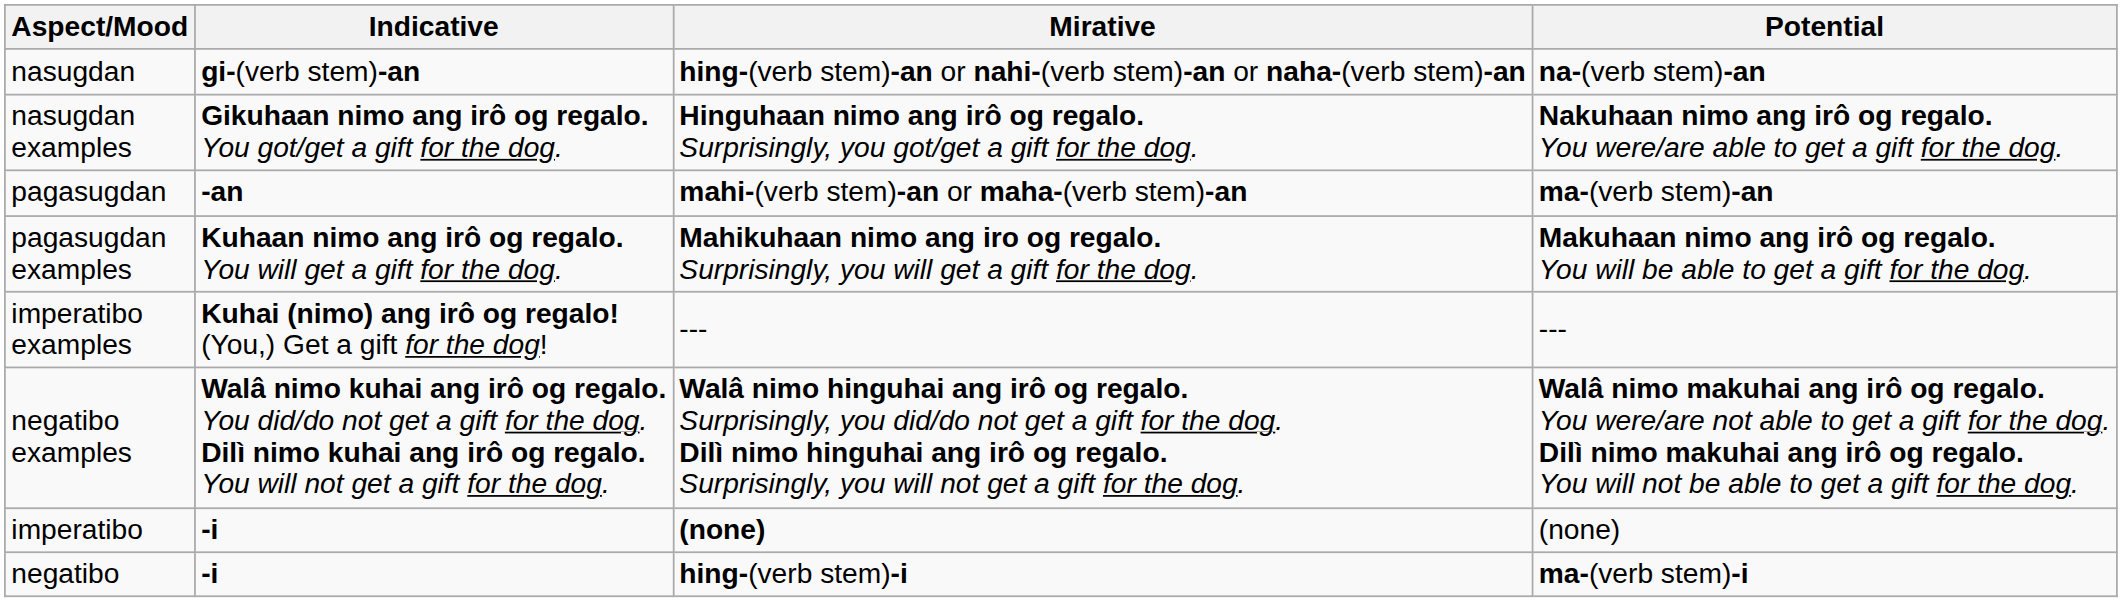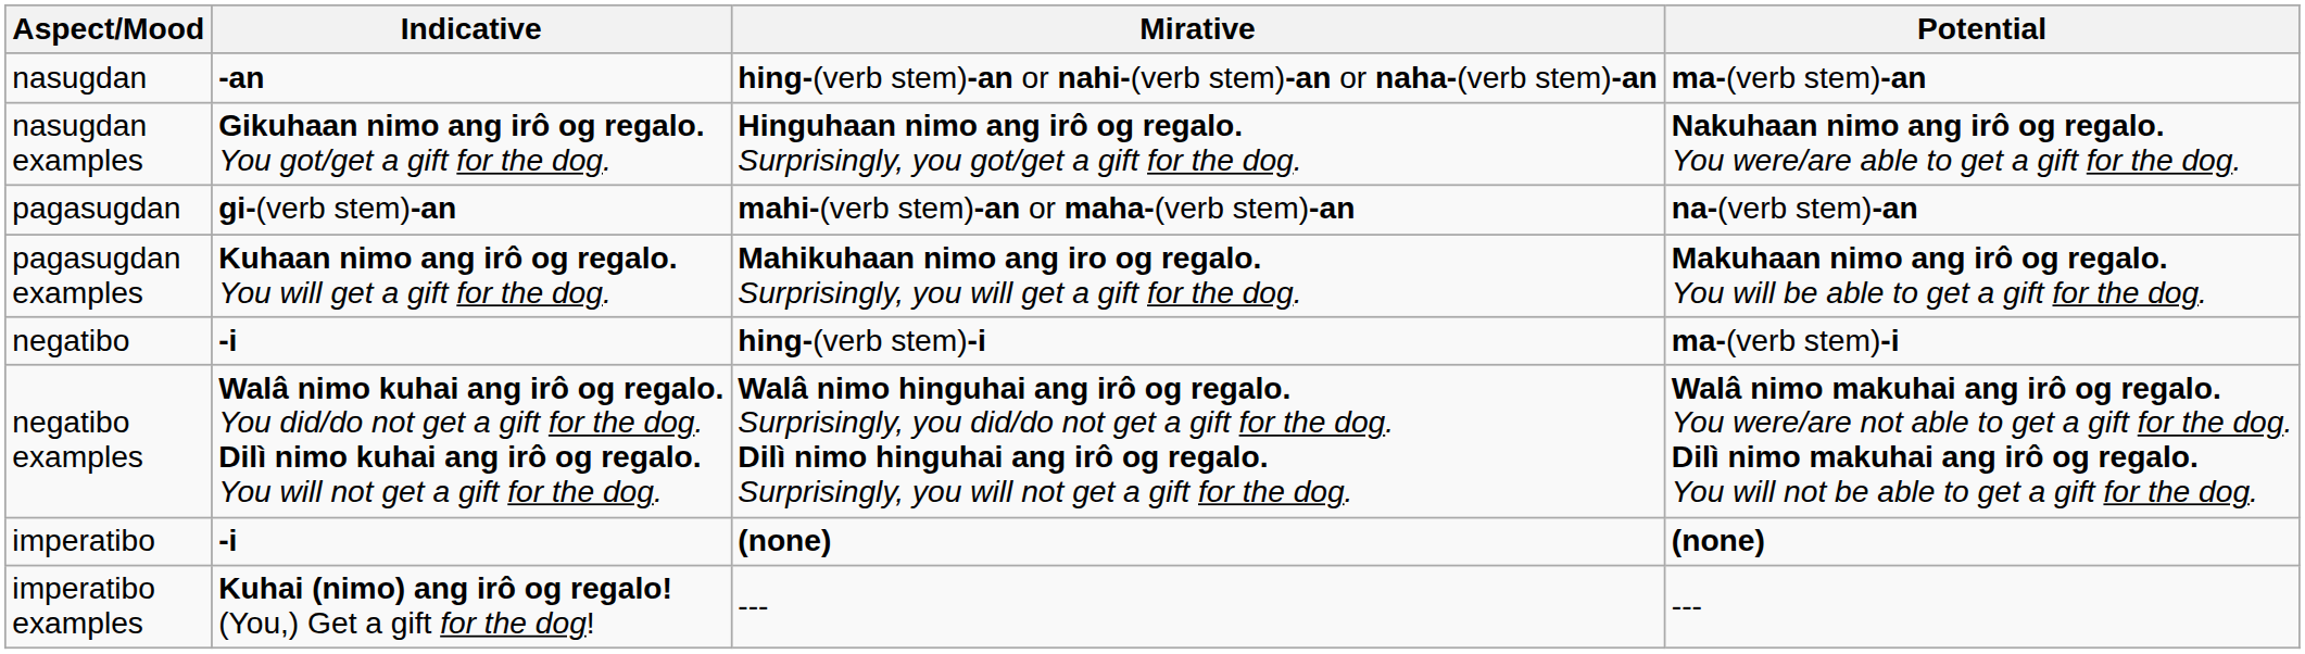nasugdan | Indicative: gi-(verb stem)-an -> -an
nasugdan | Potential: na-(verb stem)-an -> ma-(verb stem)-an
pagasugdan | Indicative: -an -> gi-(verb stem)-an
pagasugdan | Potential: ma-(verb stem)-an -> na-(verb stem)-an
rows swapped: negatibo <-> imperatibo examples
imperatibo | Potential: normal -> bold
